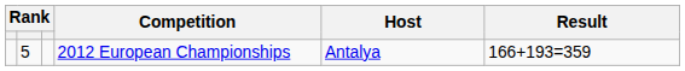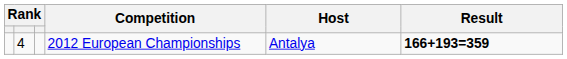2012 European Championships | column 2: 5 -> 4
2012 European Championships | Result: normal -> bold
